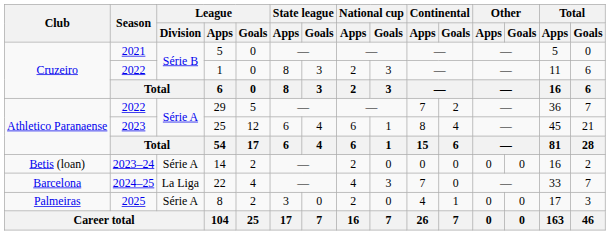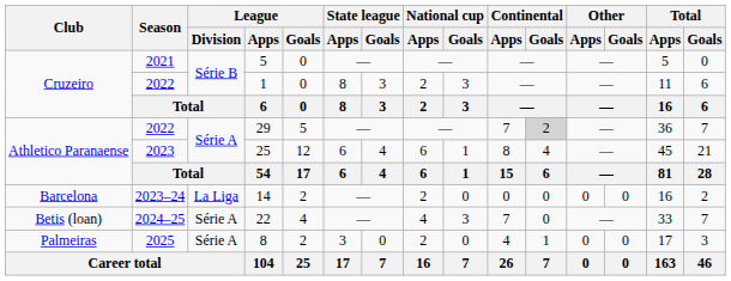29 | Continental / Goals: no background -> lightgrey background
14 | Club: Betis (loan) -> Barcelona
14 | League / Division: Série A -> La Liga
22 | Club: Barcelona -> Betis (loan)
22 | League / Division: La Liga -> Série A
